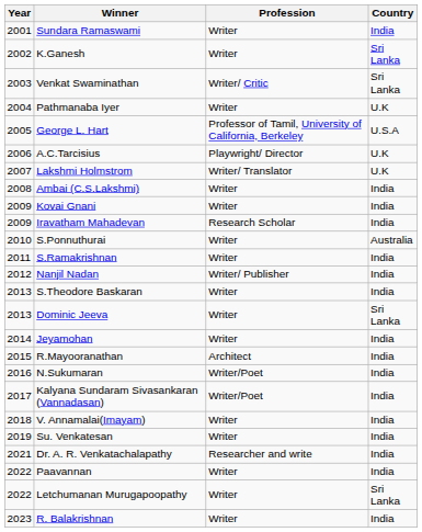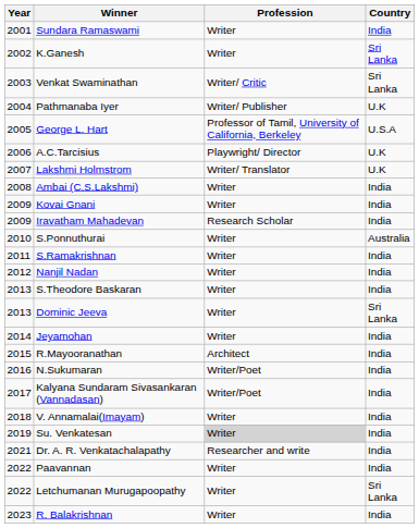Pathmanaba Iyer | Profession: Writer -> Writer/ Publisher
Nanjil Nadan | Profession: Writer/ Publisher -> Writer
Su. Venkatesan | Profession: no background -> lightgrey background
